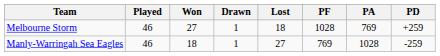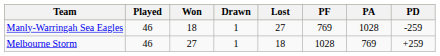rows swapped: Melbourne Storm <-> Manly-Warringah Sea Eagles
